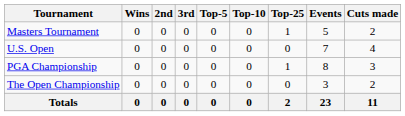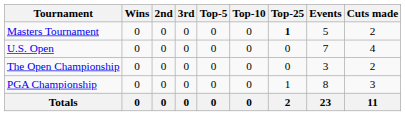Masters Tournament | Top-25: normal -> bold
rows swapped: The Open Championship <-> PGA Championship
